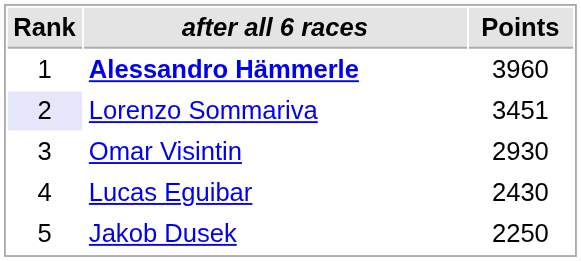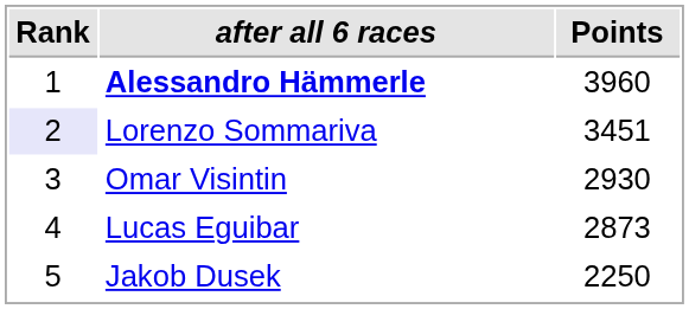Lucas Eguibar | Points: 2430 -> 2873
